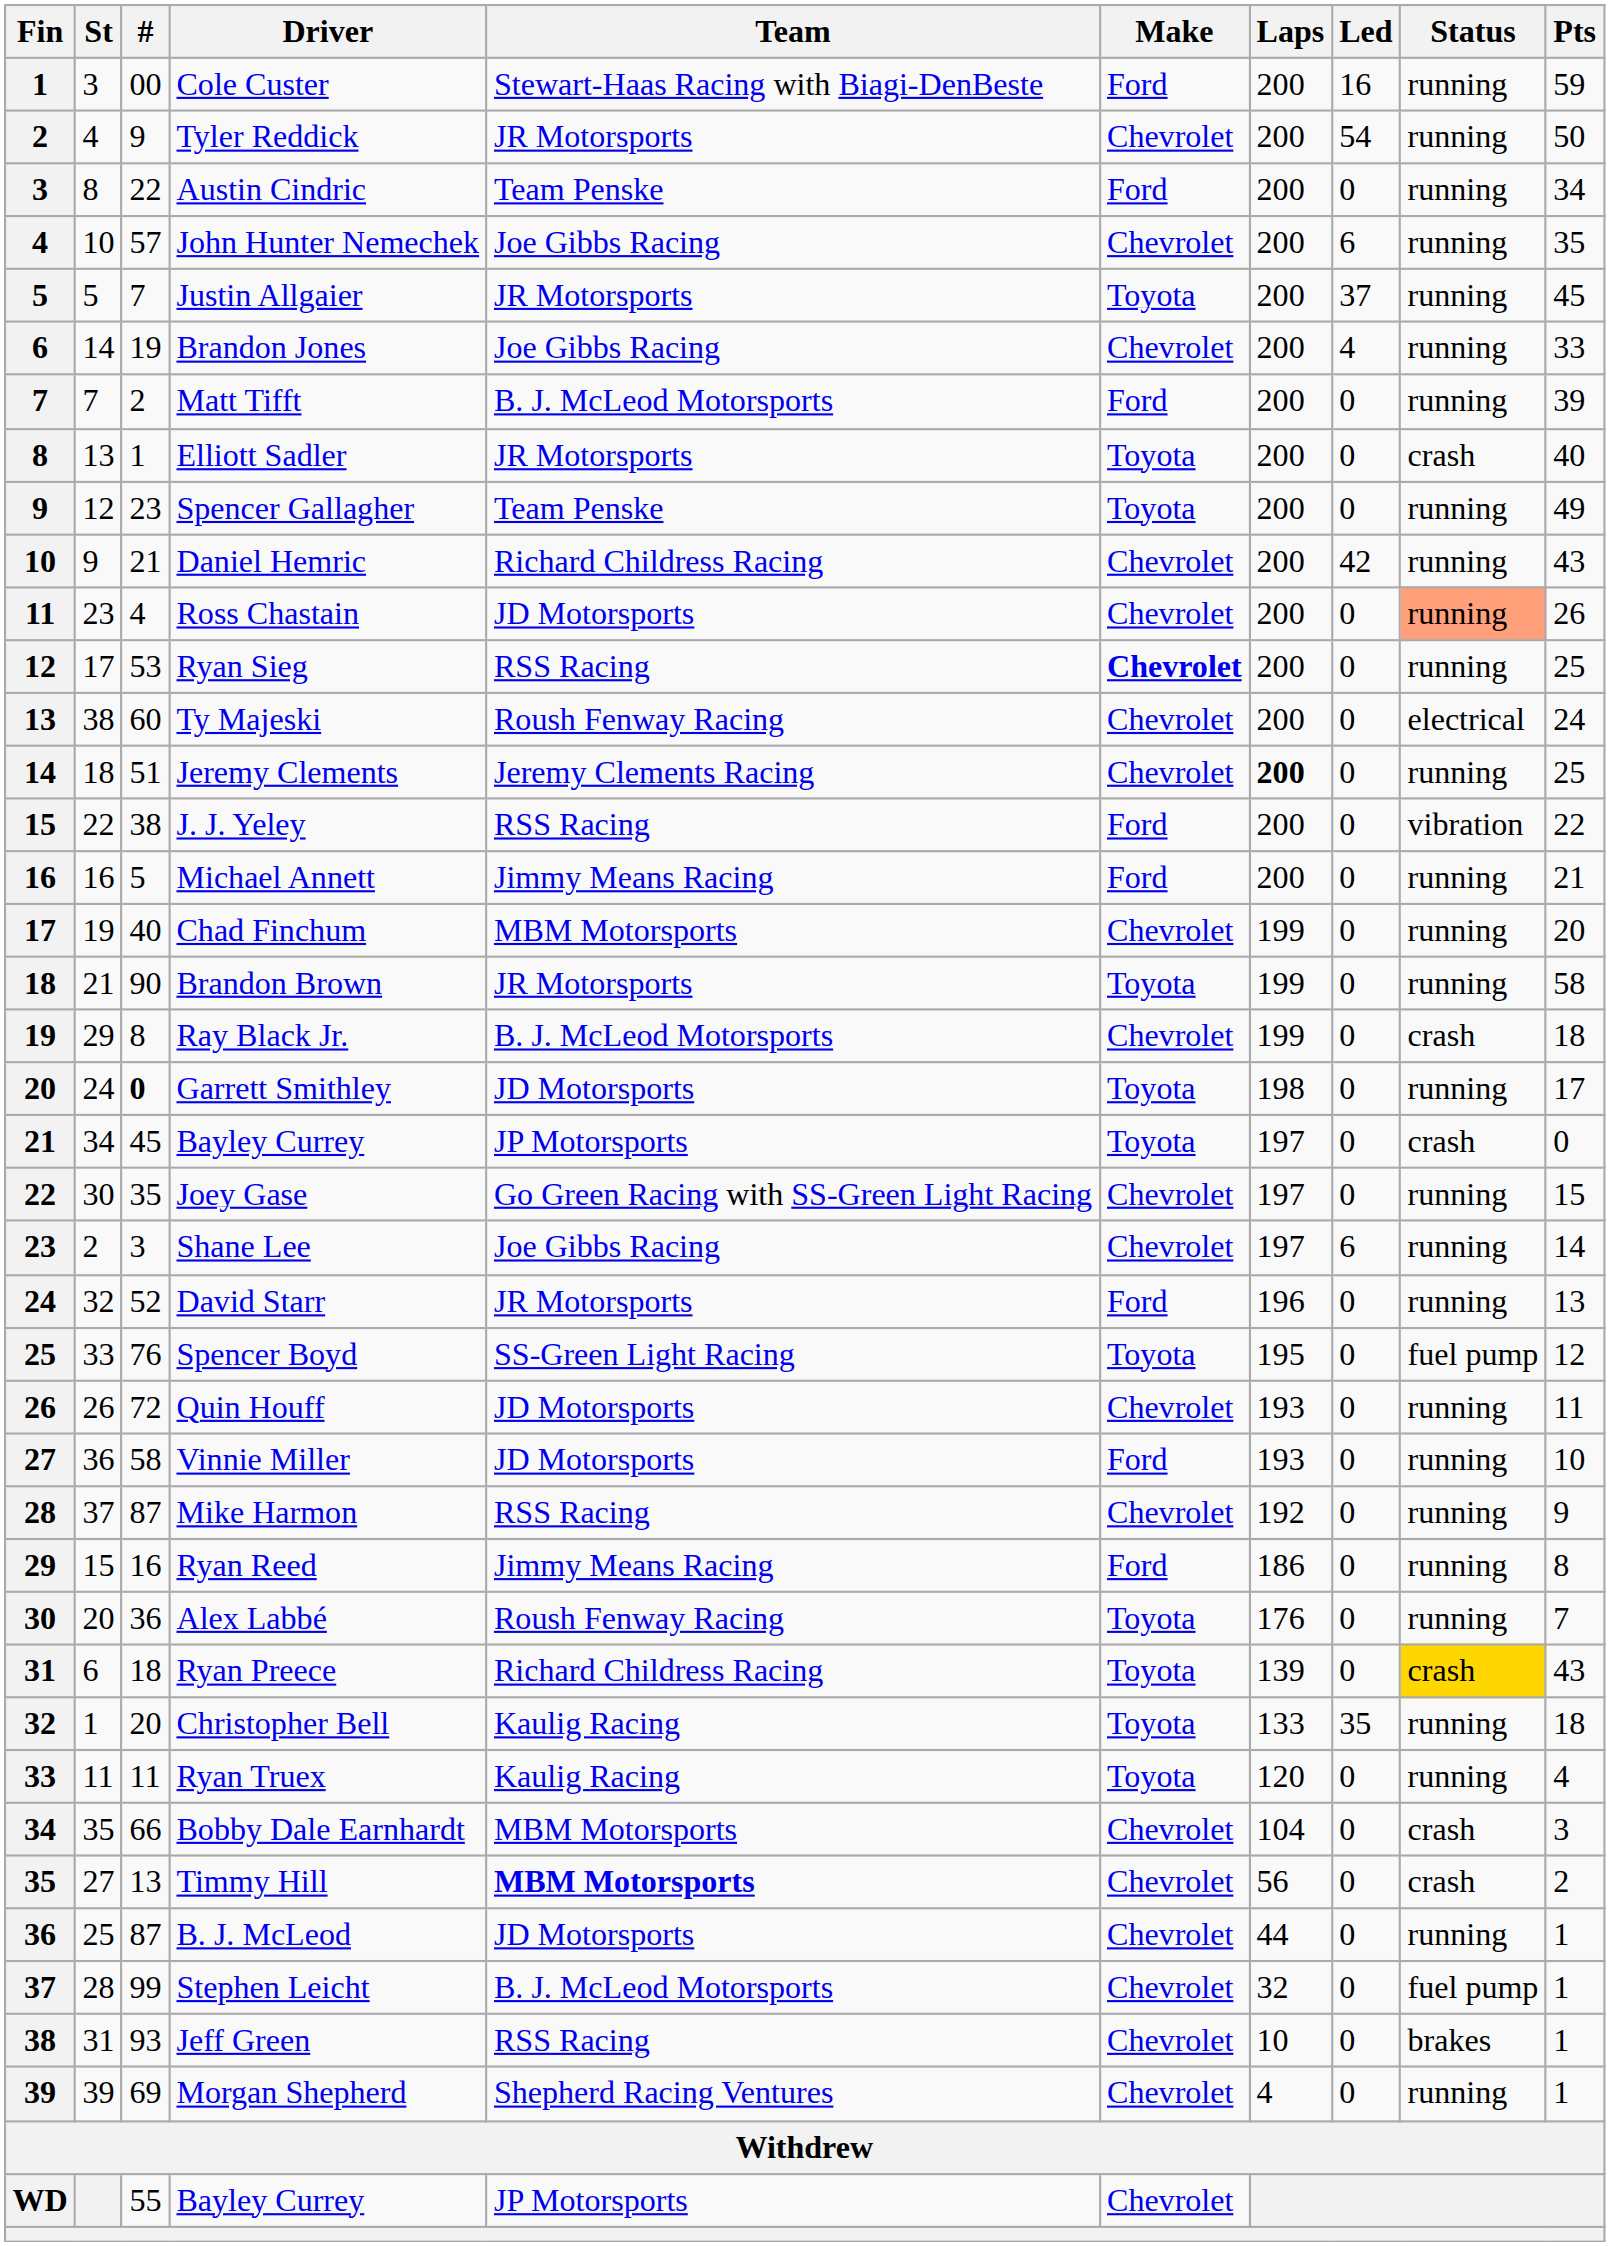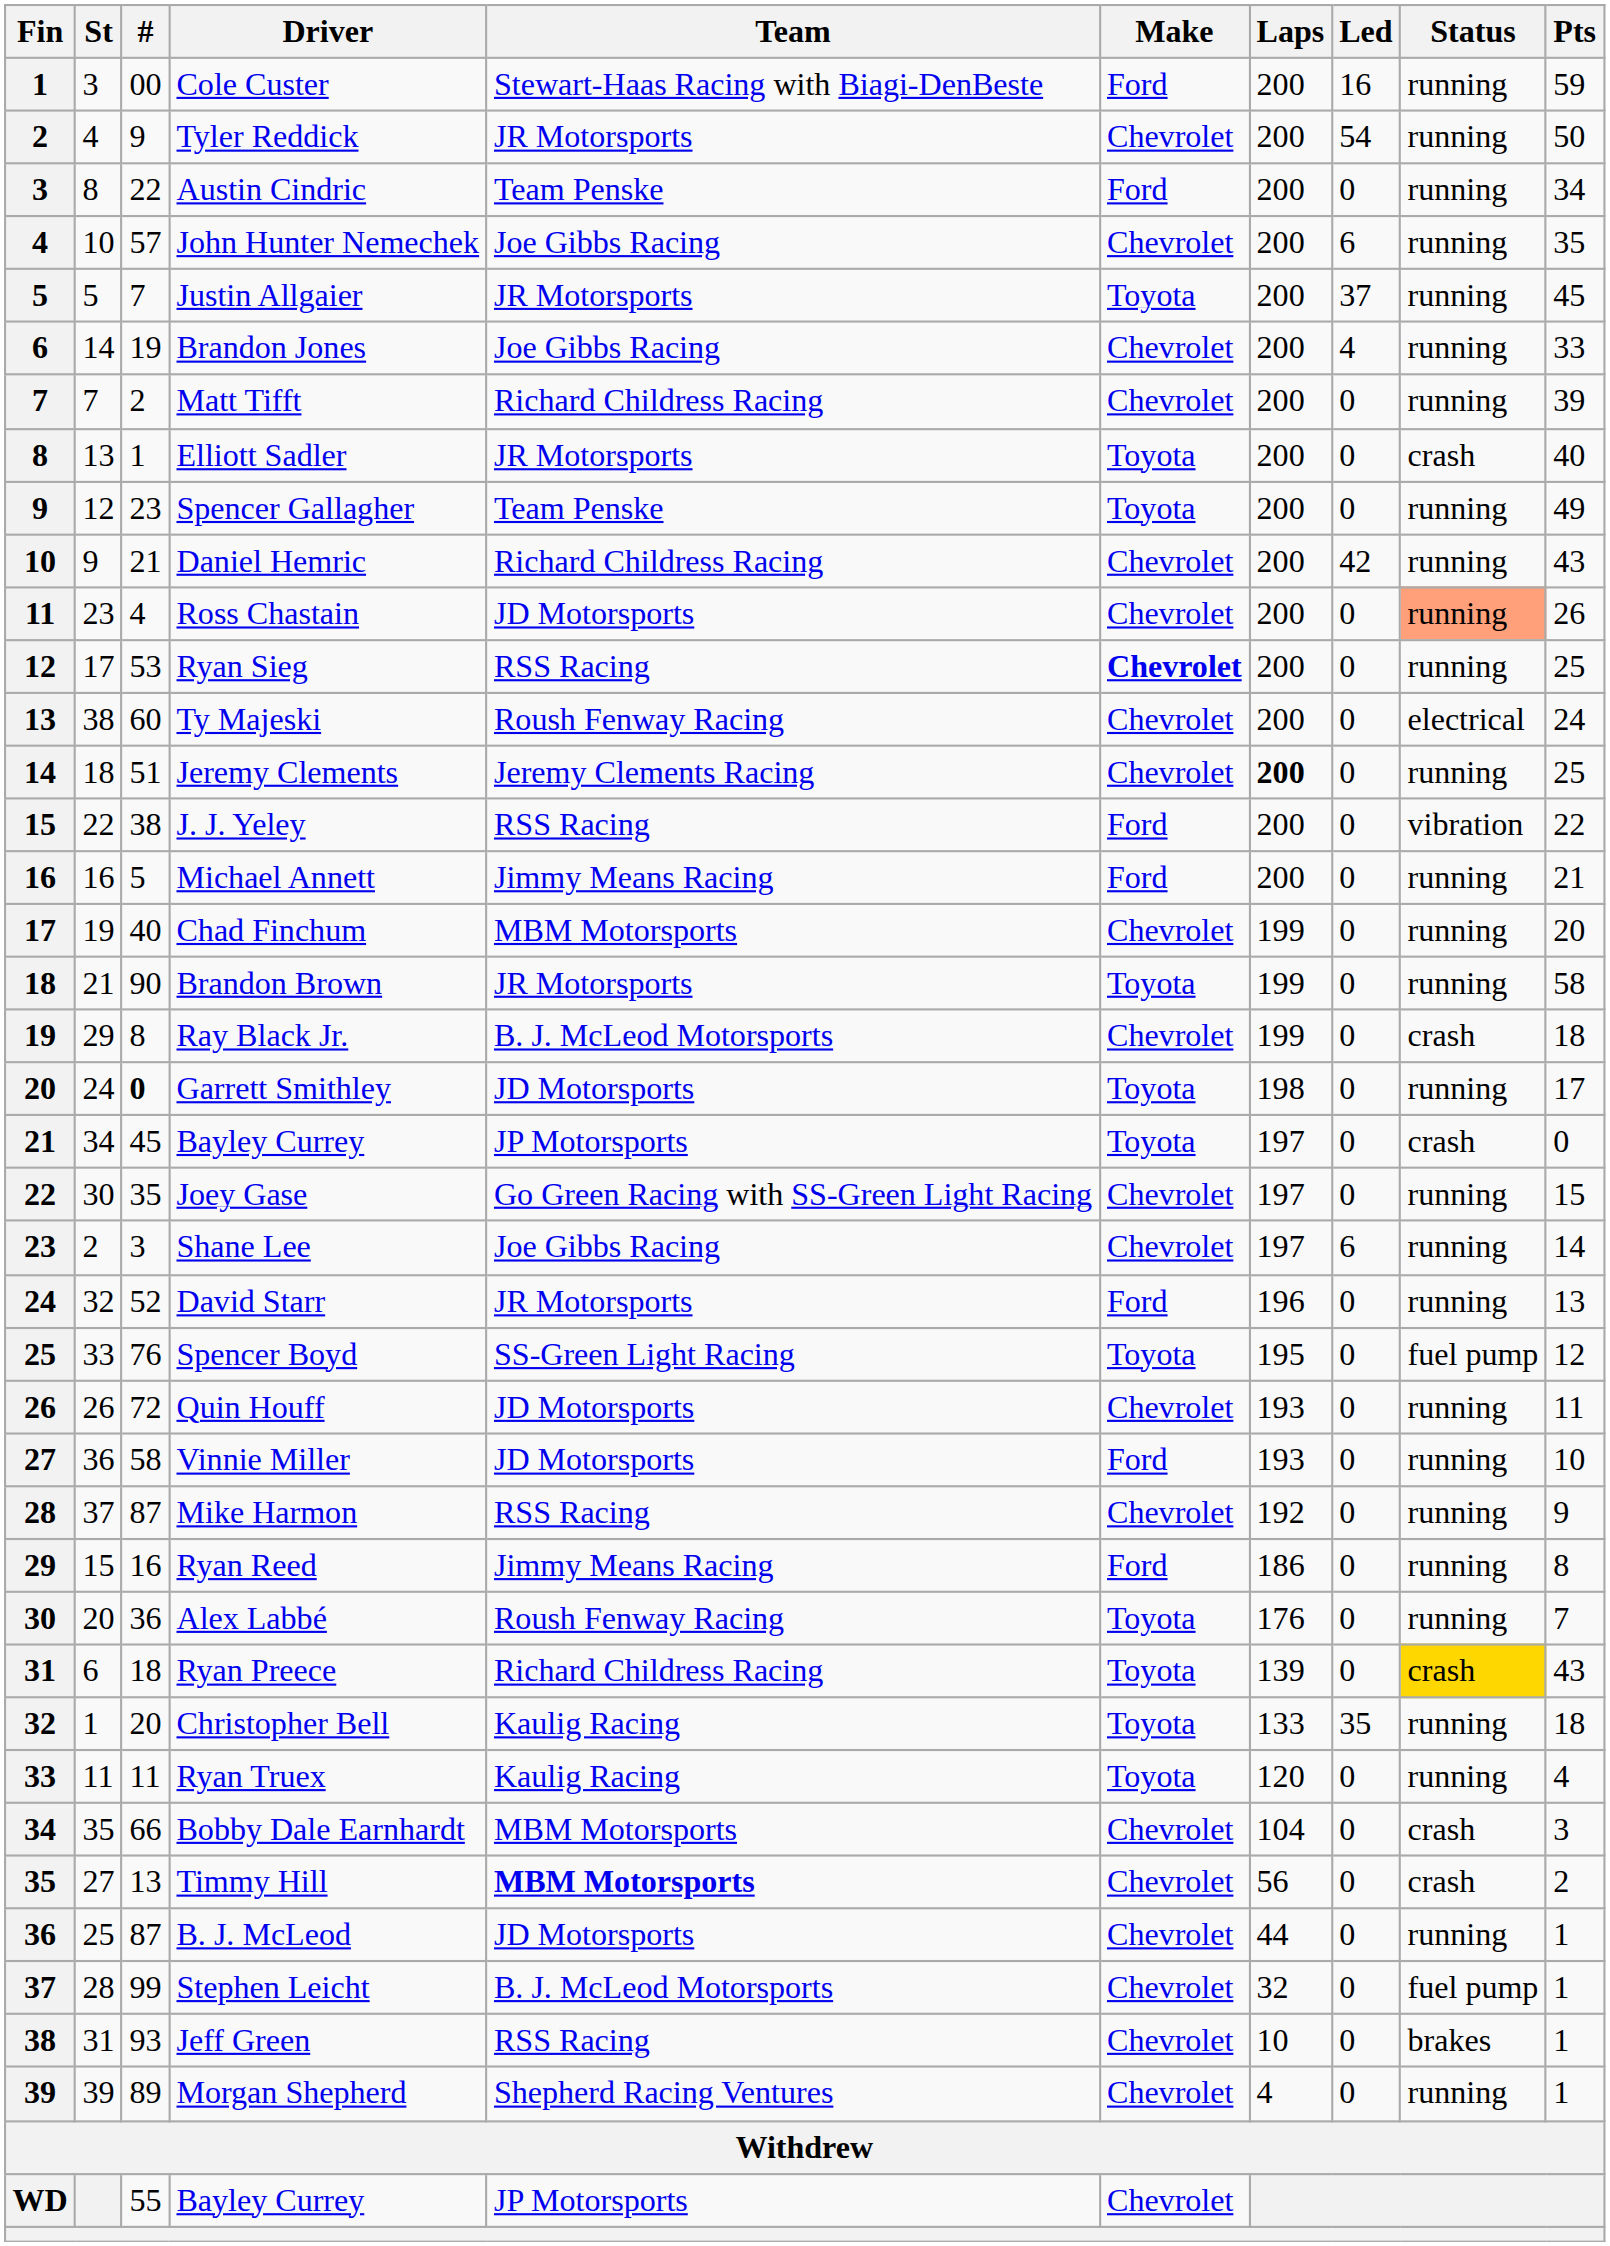Matt Tifft | Team: B. J. McLeod Motorsports -> Richard Childress Racing
Matt Tifft | Make: Ford -> Chevrolet
Morgan Shepherd | #: 69 -> 89
